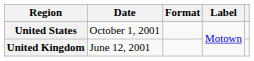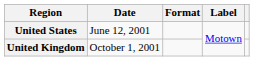United States | Date: October 1, 2001 -> June 12, 2001
United Kingdom | Date: June 12, 2001 -> October 1, 2001
